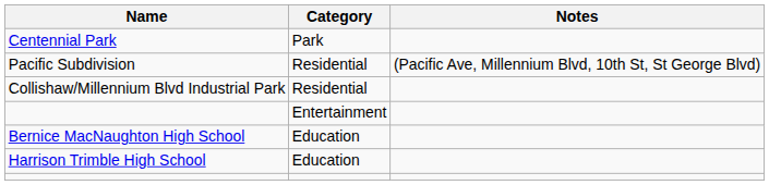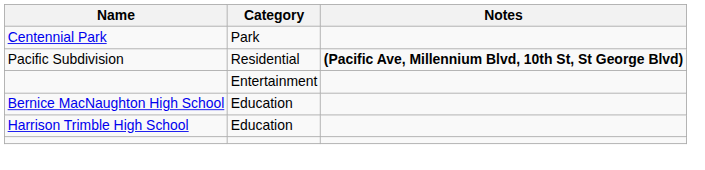Pacific Subdivision | Notes: normal -> bold
- row: Collishaw/Millennium Blvd Industrial Park | Residential
